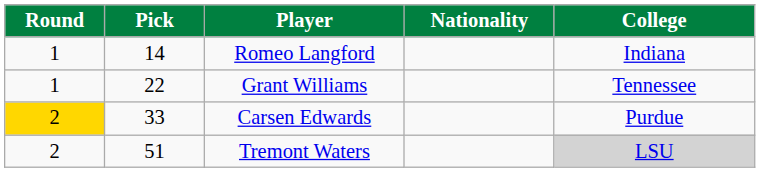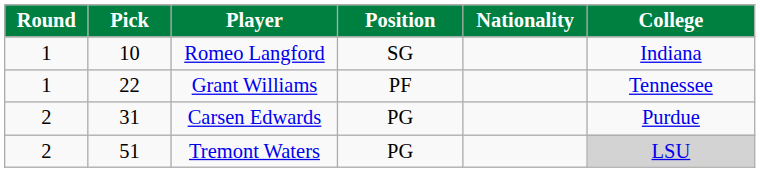+ column: Position | SG | PF | PG | PG
Romeo Langford | Pick: 14 -> 10
Carsen Edwards | Round: gold background -> no background
Carsen Edwards | Pick: 33 -> 31
